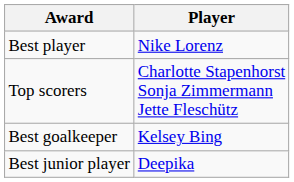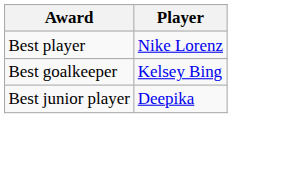- row: Top scorers | Charlotte Stapenhorst Sonja Zimmermann Jette Fleschütz
